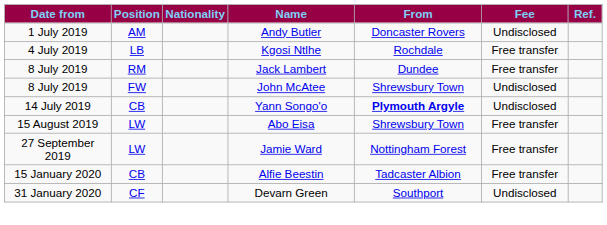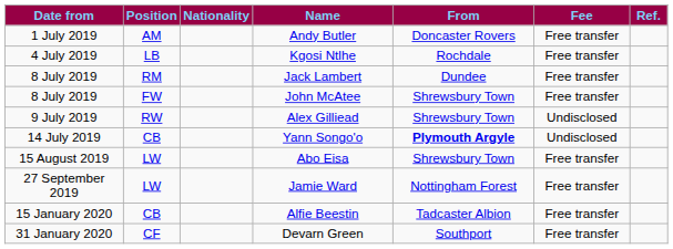Andy Butler | Fee: Undisclosed -> Free transfer
John McAtee | Fee: Undisclosed -> Free transfer
+ row: 9 July 2019 | RW | Alex Gilliead | Shrewsbury Town | Undisclosed
Devarn Green | Fee: Undisclosed -> Free transfer
